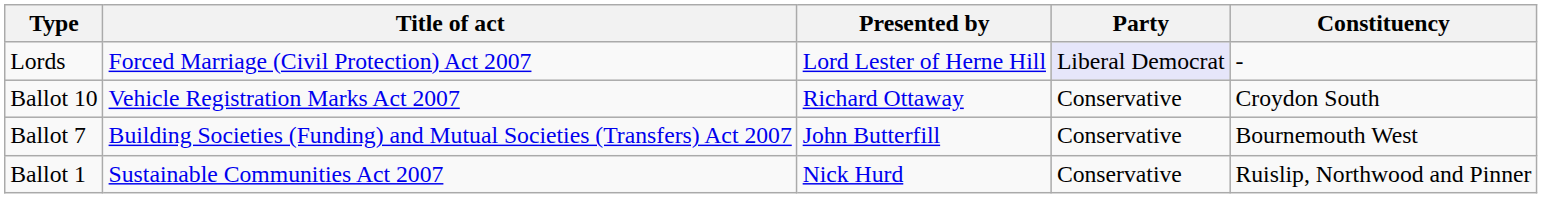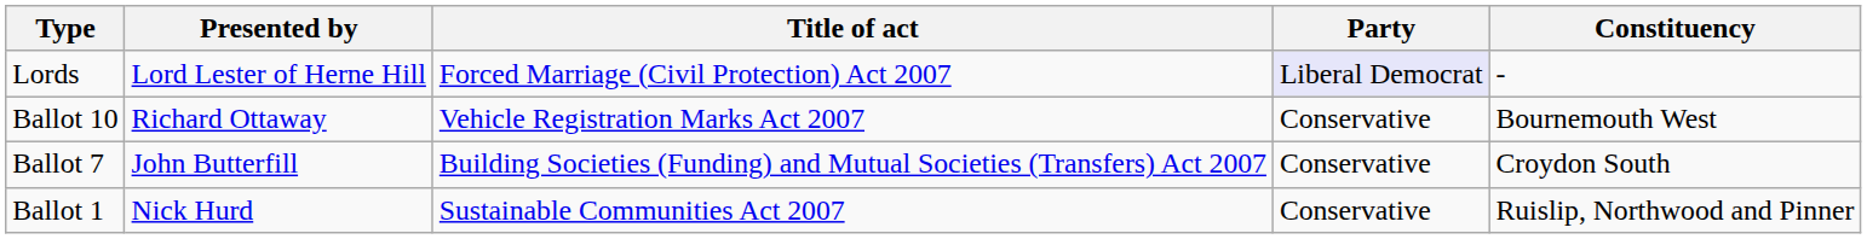columns swapped: Title of act <-> Presented by
Ballot 10 | Constituency: Croydon South -> Bournemouth West
Ballot 7 | Constituency: Bournemouth West -> Croydon South
